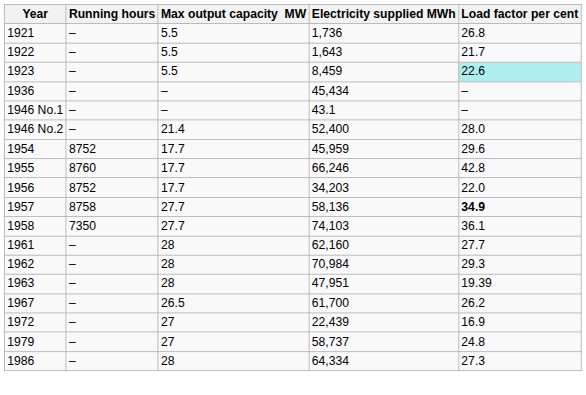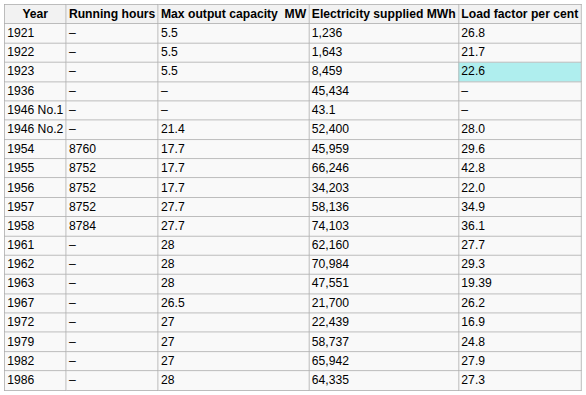1921 | Electricity supplied MWh: 1,736 -> 1,236
1954 | Running hours: 8752 -> 8760
1955 | Running hours: 8760 -> 8752
1957 | Running hours: 8758 -> 8752
1957 | Load factor per cent: bold -> normal
1958 | Running hours: 7350 -> 8784
1963 | Electricity supplied MWh: 47,951 -> 47,551
1967 | Electricity supplied MWh: 61,700 -> 21,700
+ row: 1982 | – | 27 | 65,942 | 27.9
1986 | Electricity supplied MWh: 64,334 -> 64,335
